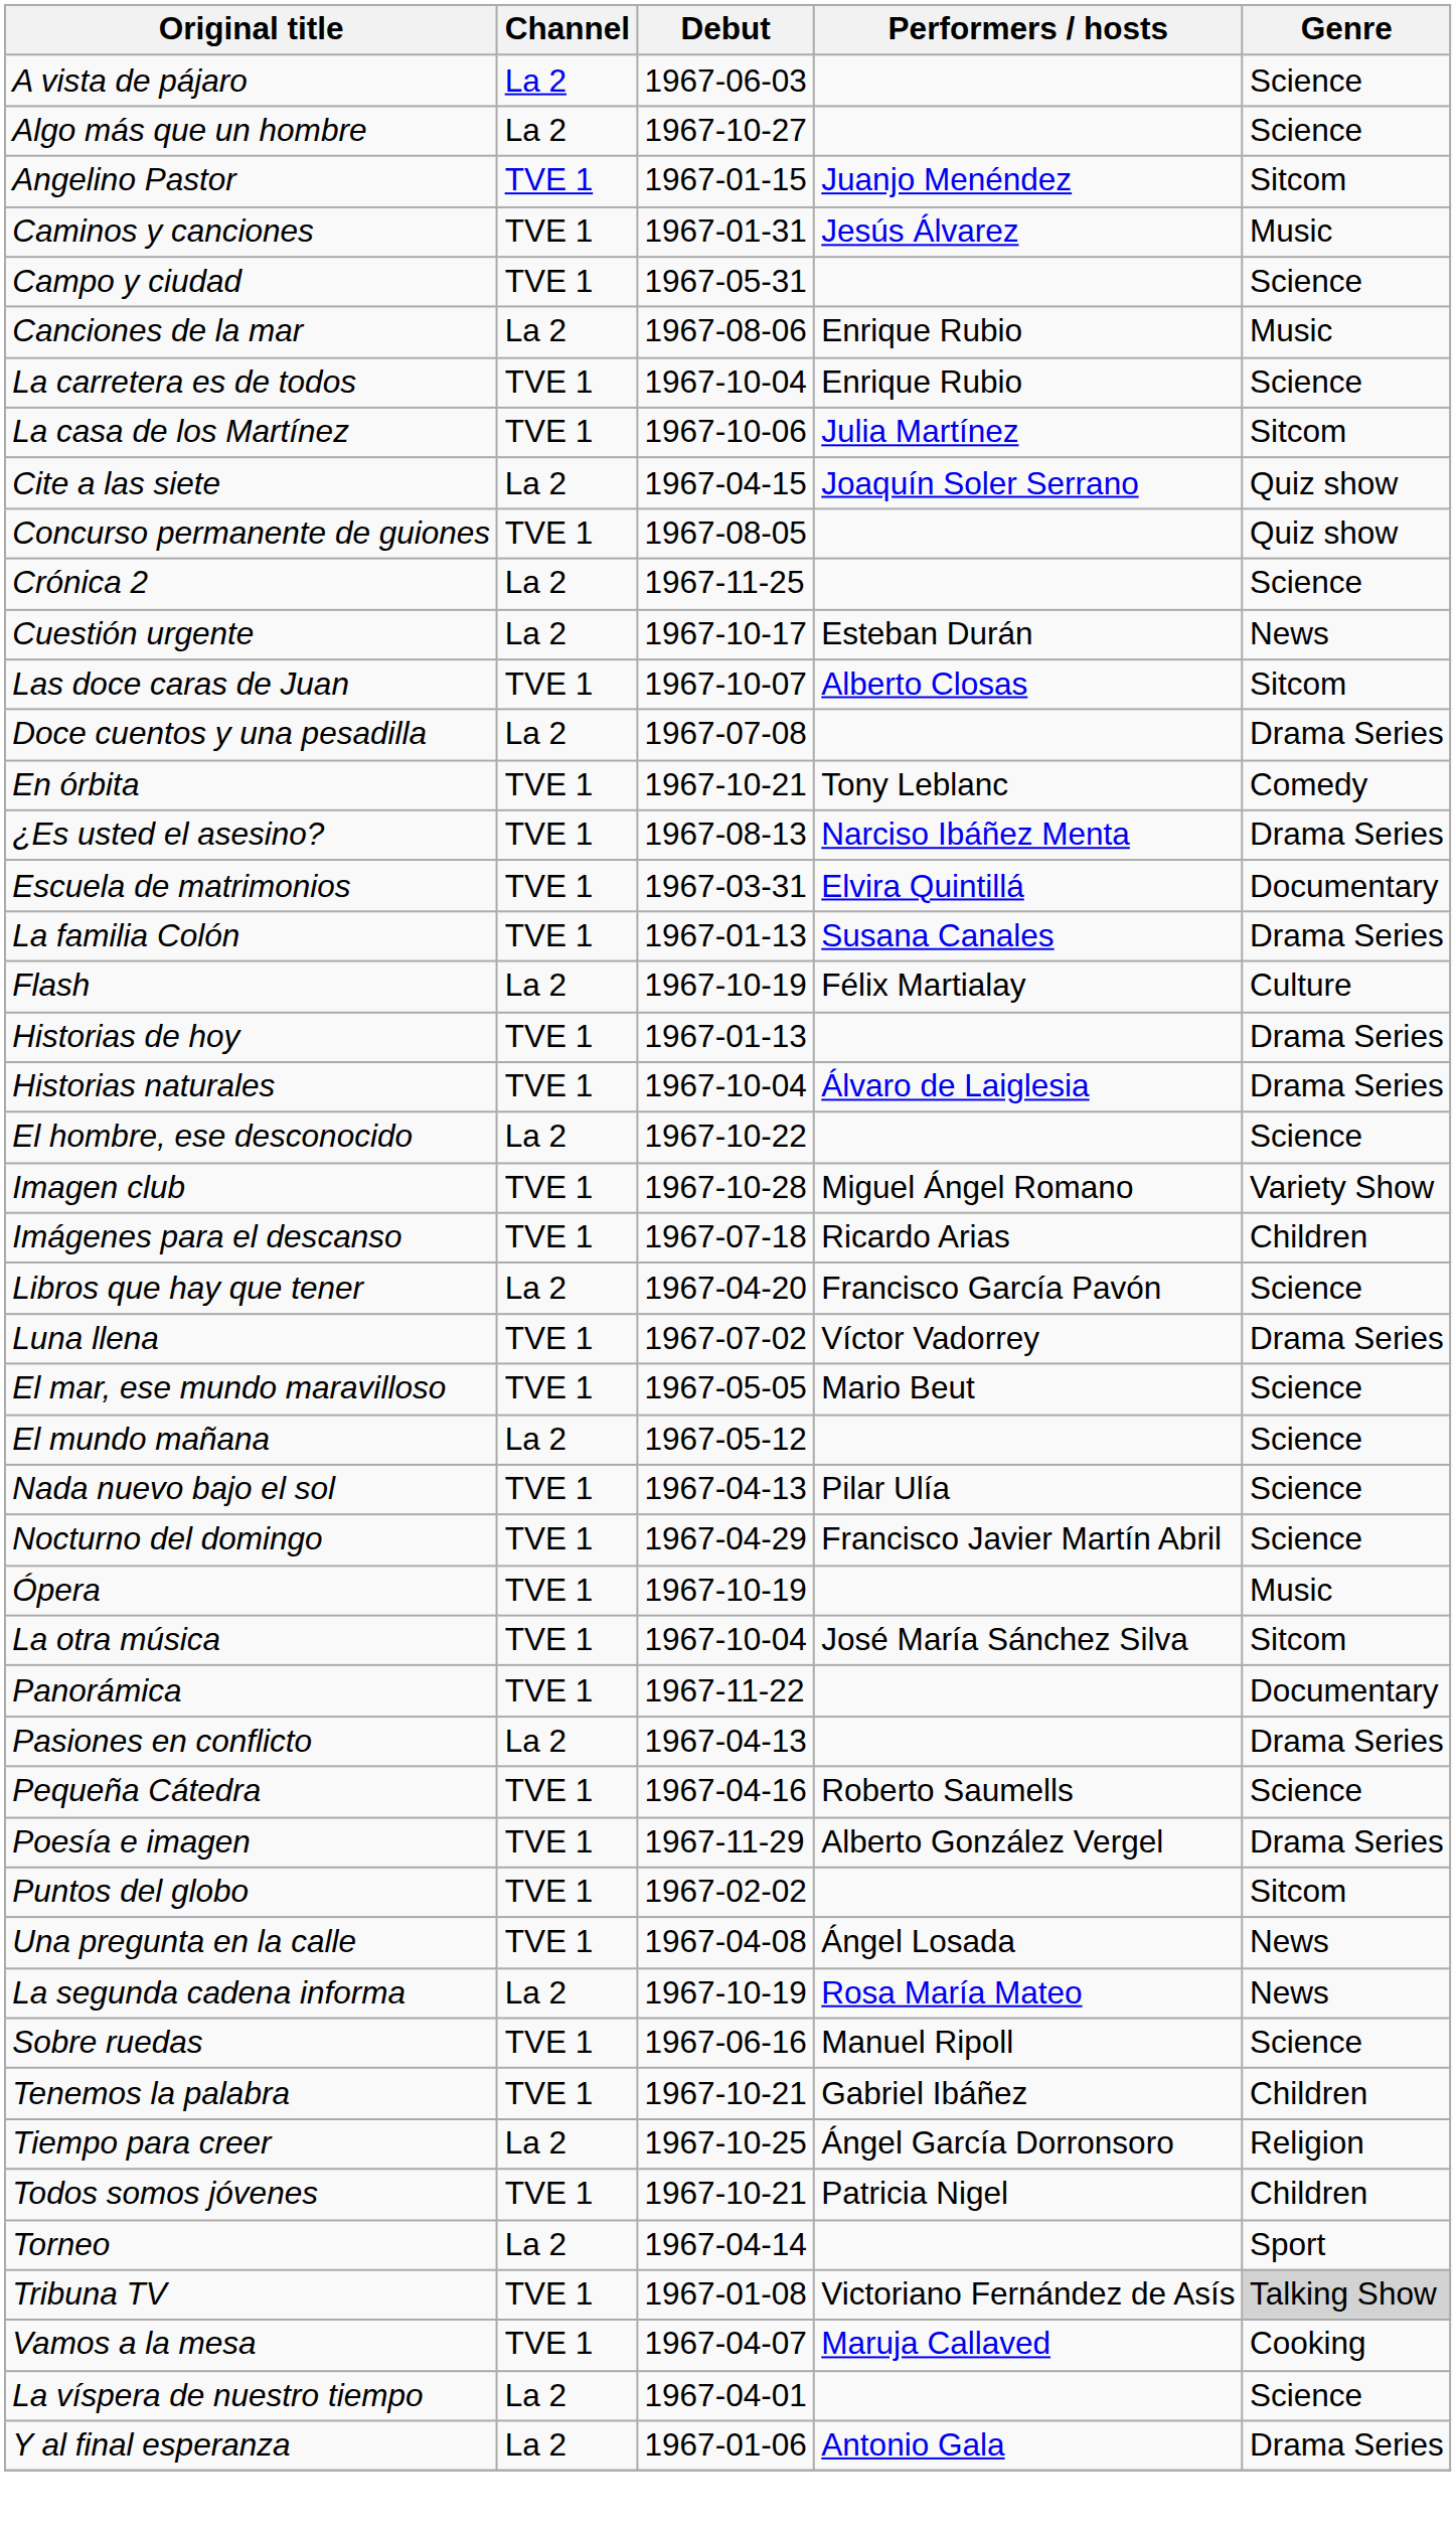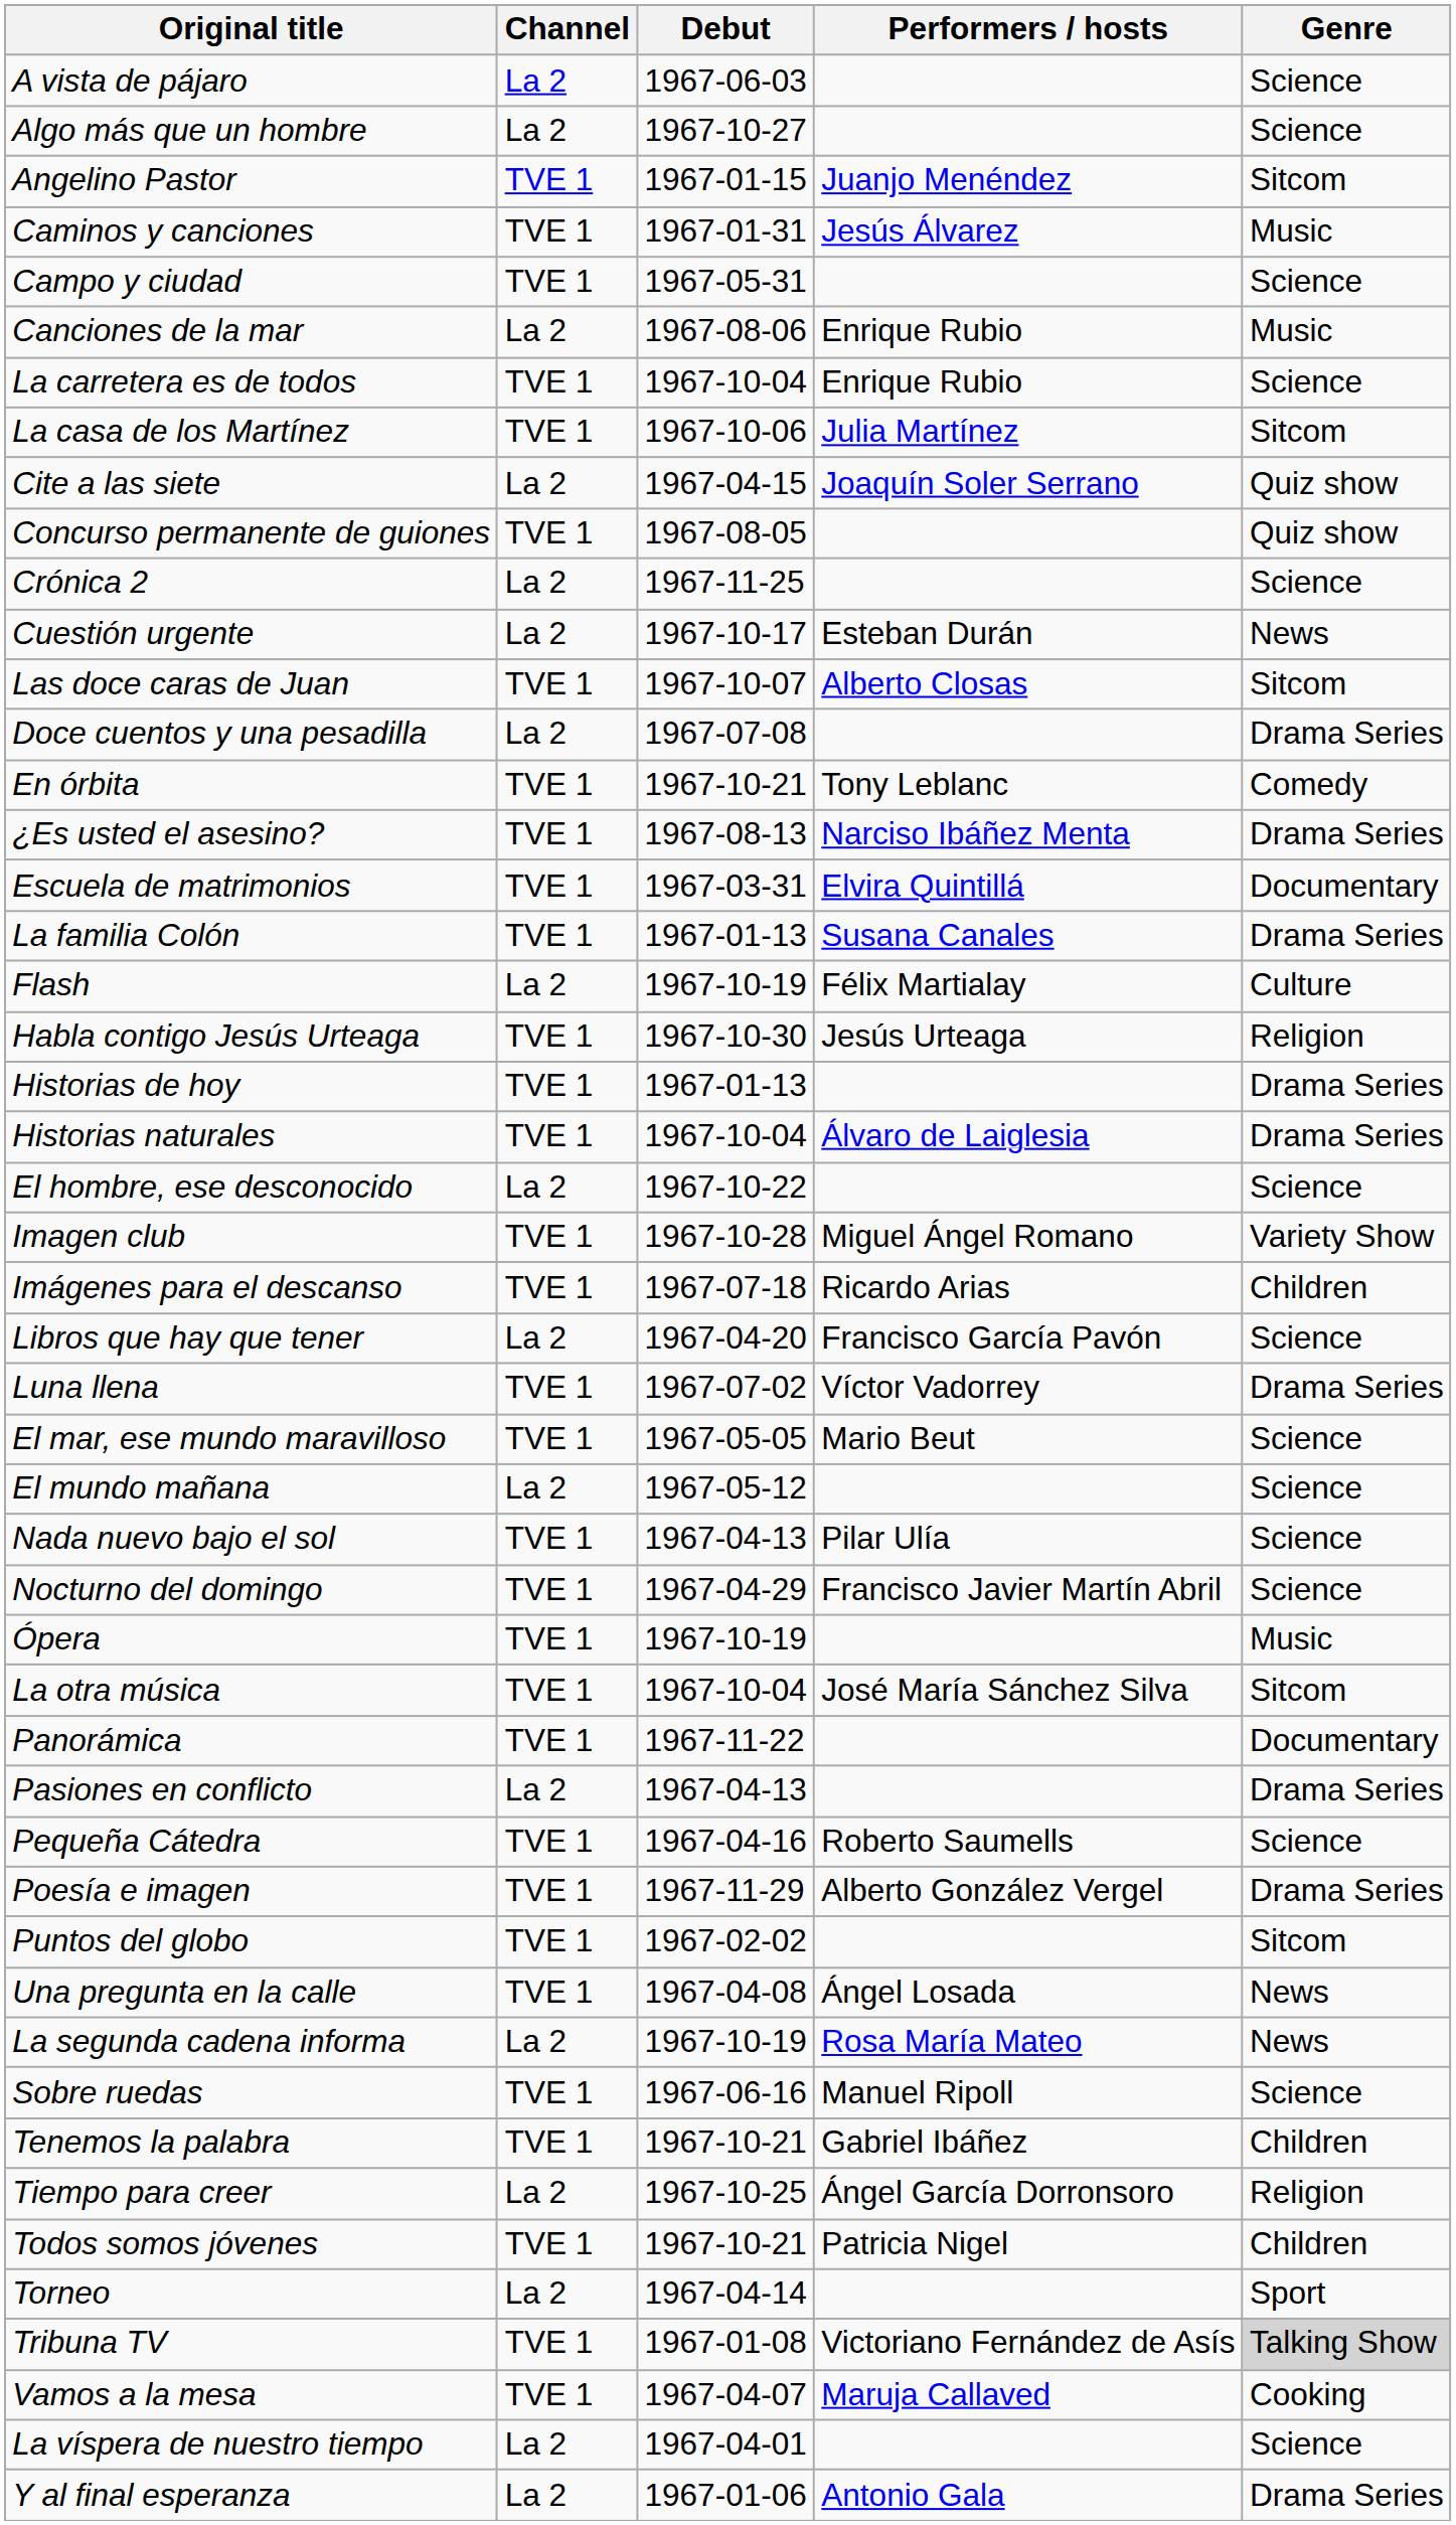+ row: Habla contigo Jesús Urteaga | TVE 1 | 1967-10-30 | Jesús Urteaga | Religion
